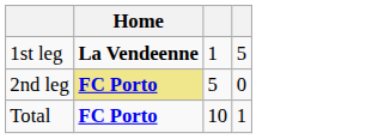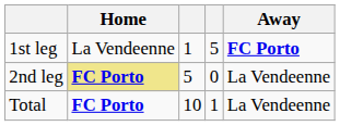+ column: Away | FC Porto | La Vendeenne | La Vendeenne
1st leg | Home: bold -> normal
